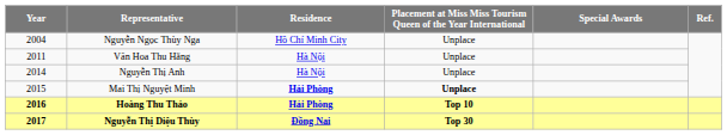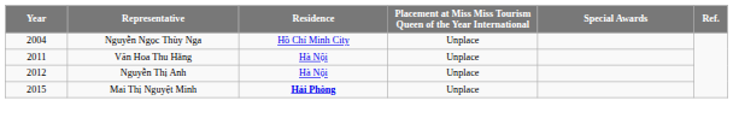Nguyễn Thị Anh | Year: 2014 -> 2012
Mai Thị Nguyệt Minh | column 4: bold -> normal
- row: 2016 | Hoàng Thu Thảo | Hải Phòng | Top 10
- row: 2017 | Nguyễn Thị Diệu Thùy | Đồng Nai | Top 30
